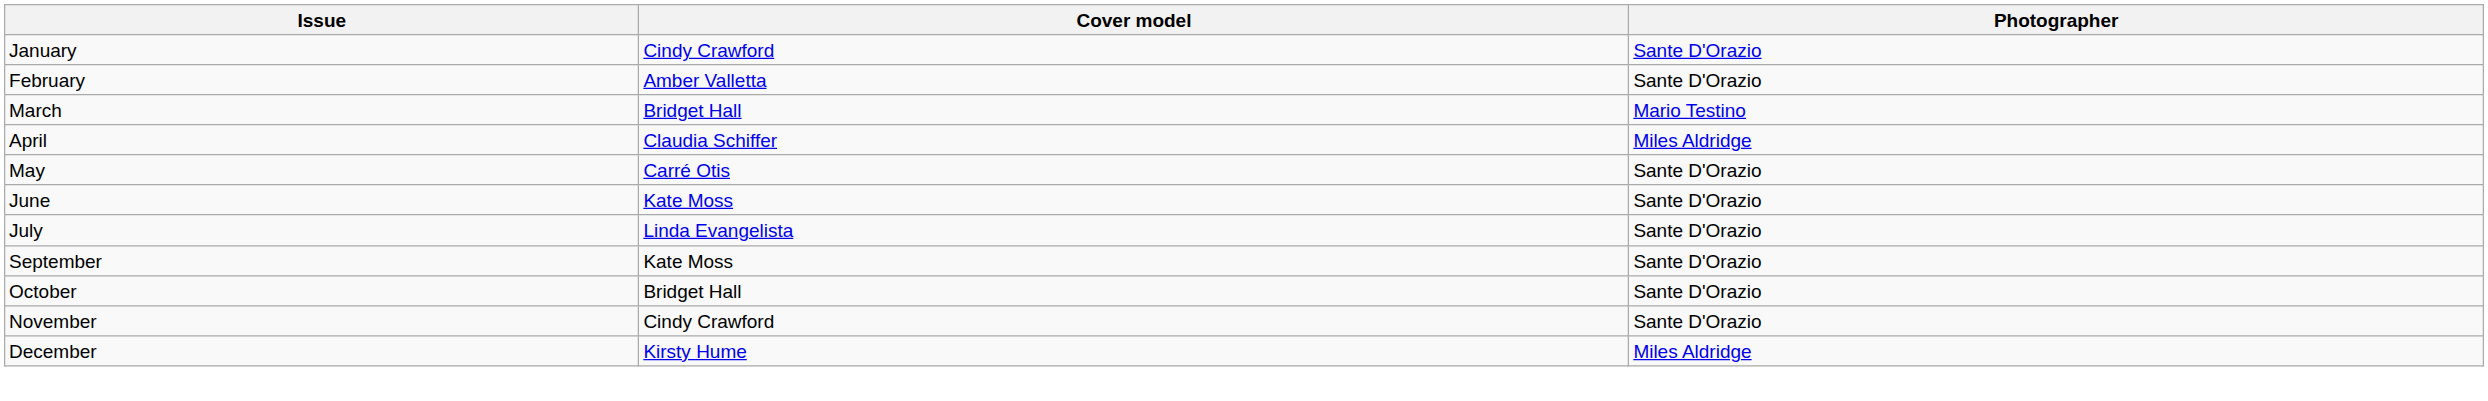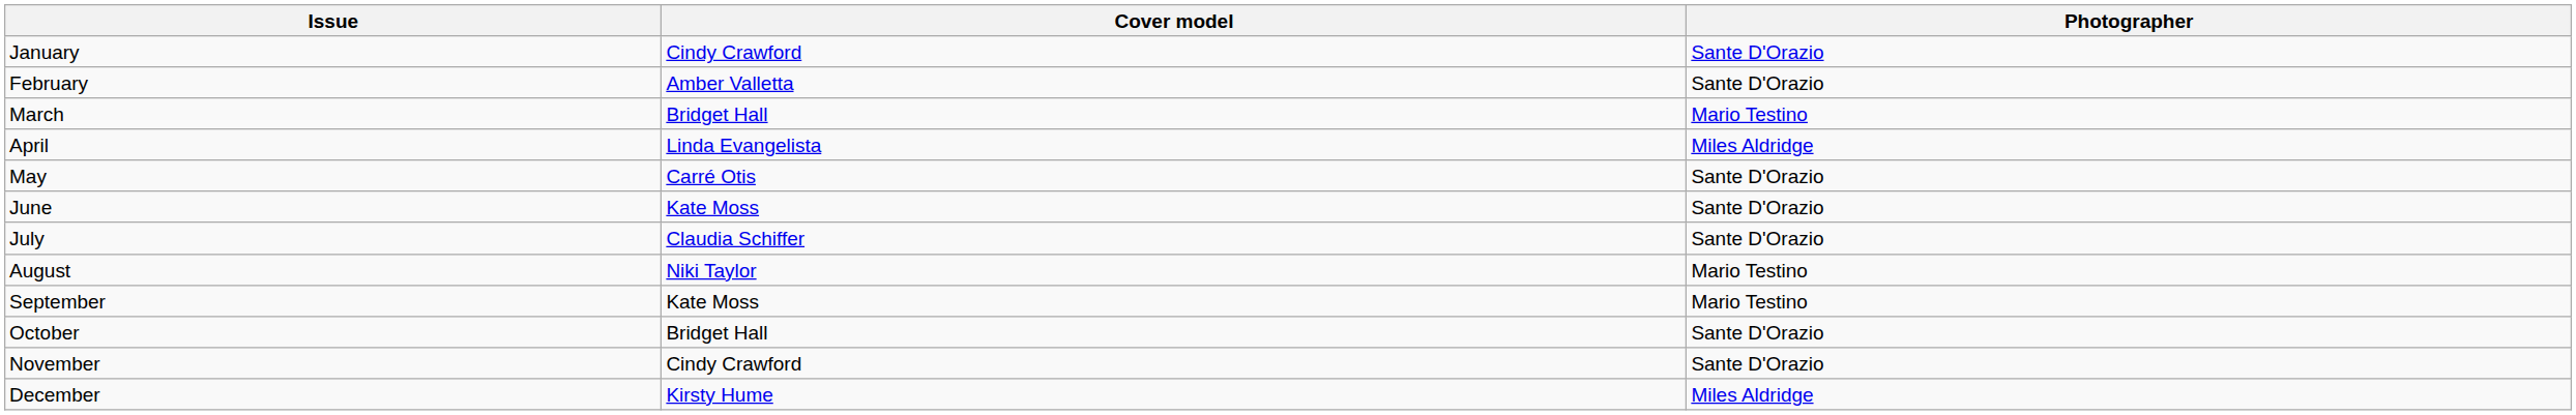April | Cover model: Claudia Schiffer -> Linda Evangelista
July | Cover model: Linda Evangelista -> Claudia Schiffer
+ row: August | Niki Taylor | Mario Testino
September | Photographer: Sante D'Orazio -> Mario Testino
